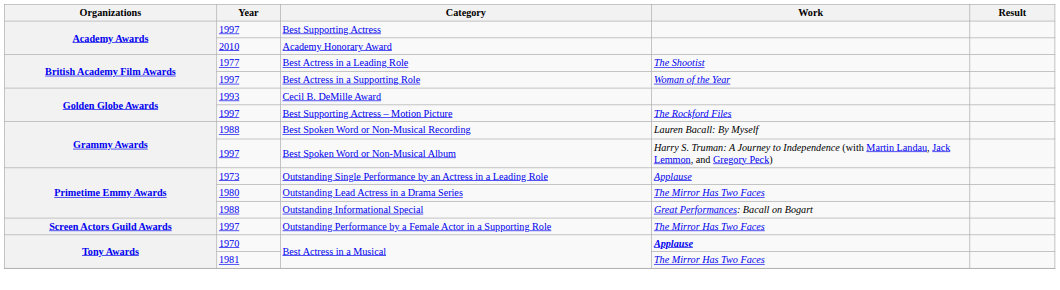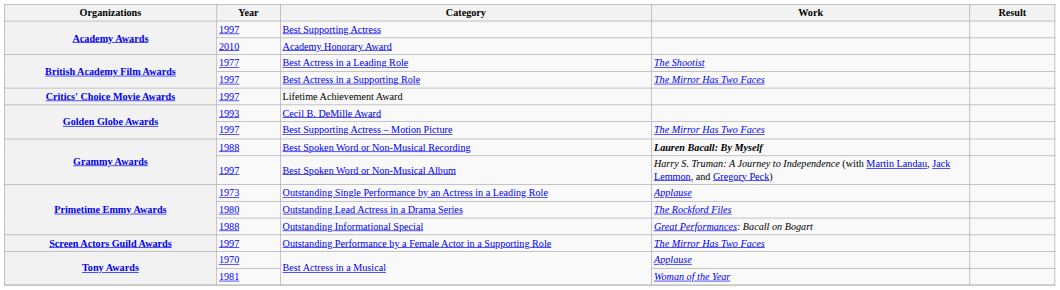Best Actress in a Supporting Role | Work: Woman of the Year -> The Mirror Has Two Faces
+ row: Critics' Choice Movie Awards | 1997 | Lifetime Achievement Award
Best Supporting Actress – Motion Picture | Work: The Rockford Files -> The Mirror Has Two Faces
Best Spoken Word or Non-Musical Recording | Work: normal -> bold
Outstanding Lead Actress in a Drama Series | Work: The Mirror Has Two Faces -> The Rockford Files
1970 / Best Actress in a Musical | Work: bold -> normal
1981 / Best Actress in a Musical | Work: The Mirror Has Two Faces -> Woman of the Year
